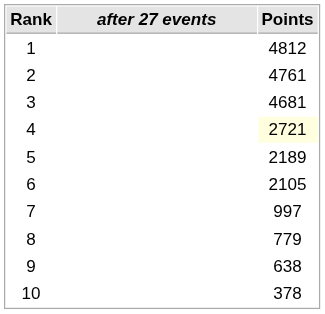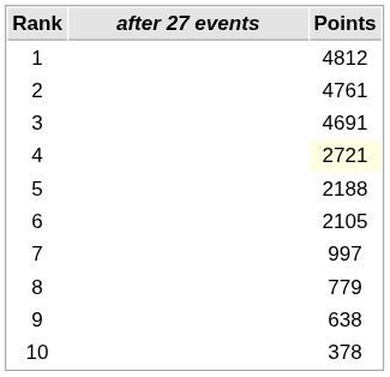3 | Points: 4681 -> 4691
5 | Points: 2189 -> 2188
